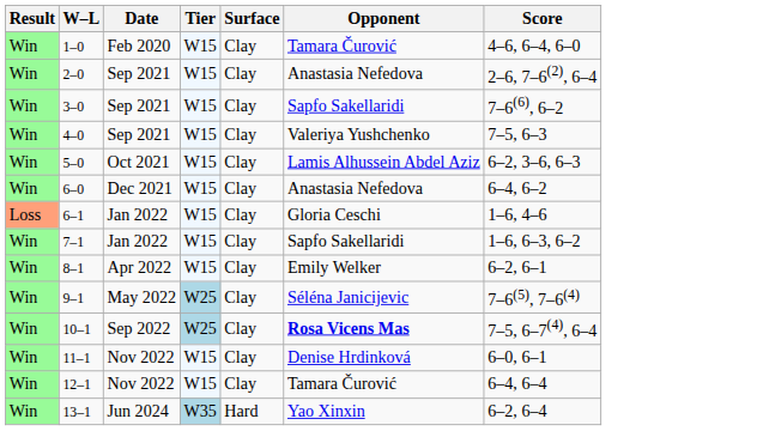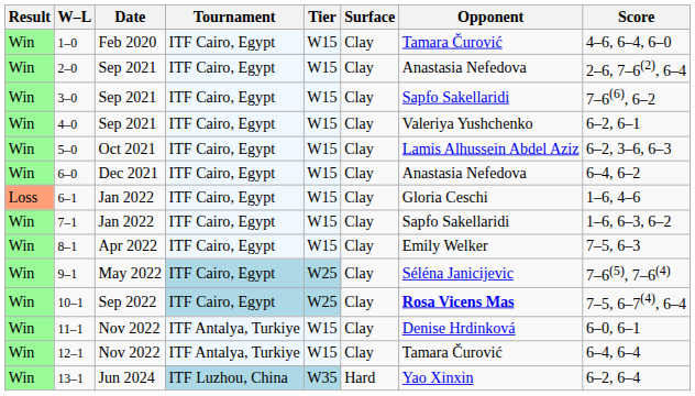+ column: Tournament | ITF Cairo, Egypt | ITF Cairo, Egypt | ITF Cairo, Egypt | ITF Cairo, Egypt | ITF Cairo, Egypt | ITF Cairo, Egypt | ITF Cairo, Egypt | ITF Cairo, Egypt | ITF Cairo, Egypt | ITF Cairo, Egypt | ITF Cairo, Egypt | ITF Antalya, Turkiye | ITF Antalya, Turkiye | ITF Luzhou, China
4–0 | Score: 7–5, 6–3 -> 6–2, 6–1
8–1 | Score: 6–2, 6–1 -> 7–5, 6–3
